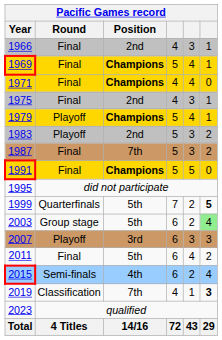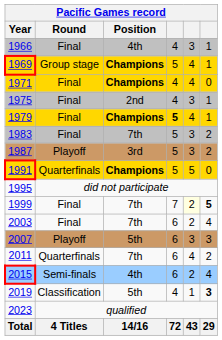1966 | Position: 2nd -> 4th
1969 | Round: Final -> Group stage
1979 | Round: Playoff -> Final
1979 | column 4: normal -> bold
1983 | Round: Playoff -> Final
1983 | Position: 2nd -> 7th
1987 | Round: Final -> Playoff
1987 | Position: 7th -> 3rd
1991 | Round: Final -> Quarterfinals
1999 | Round: Quarterfinals -> Final
1999 | Position: 5th -> 7th
1999 | column 5: no background -> lightyellow background
2003 | Round: Group stage -> Final
2003 | Position: 5th -> 7th
2003 | column 6: lightgreen background -> no background
2007 | Position: 3rd -> 5th
2011 | Round: Final -> Quarterfinals
2011 | Position: 5th -> 7th
2019 | Position: 7th -> 5th
